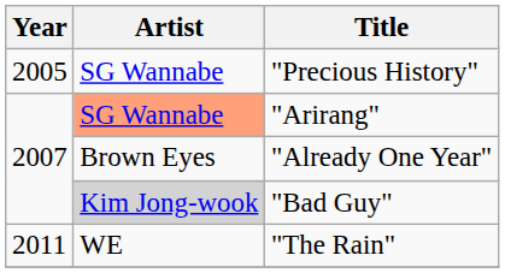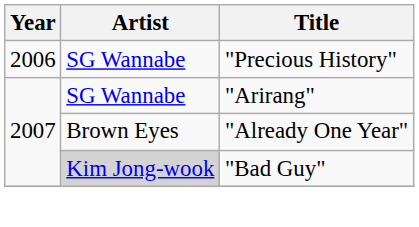"Precious History" | Year: 2005 -> 2006
"Arirang" | Artist: lightsalmon background -> no background
- row: 2011 | WE | "The Rain"
